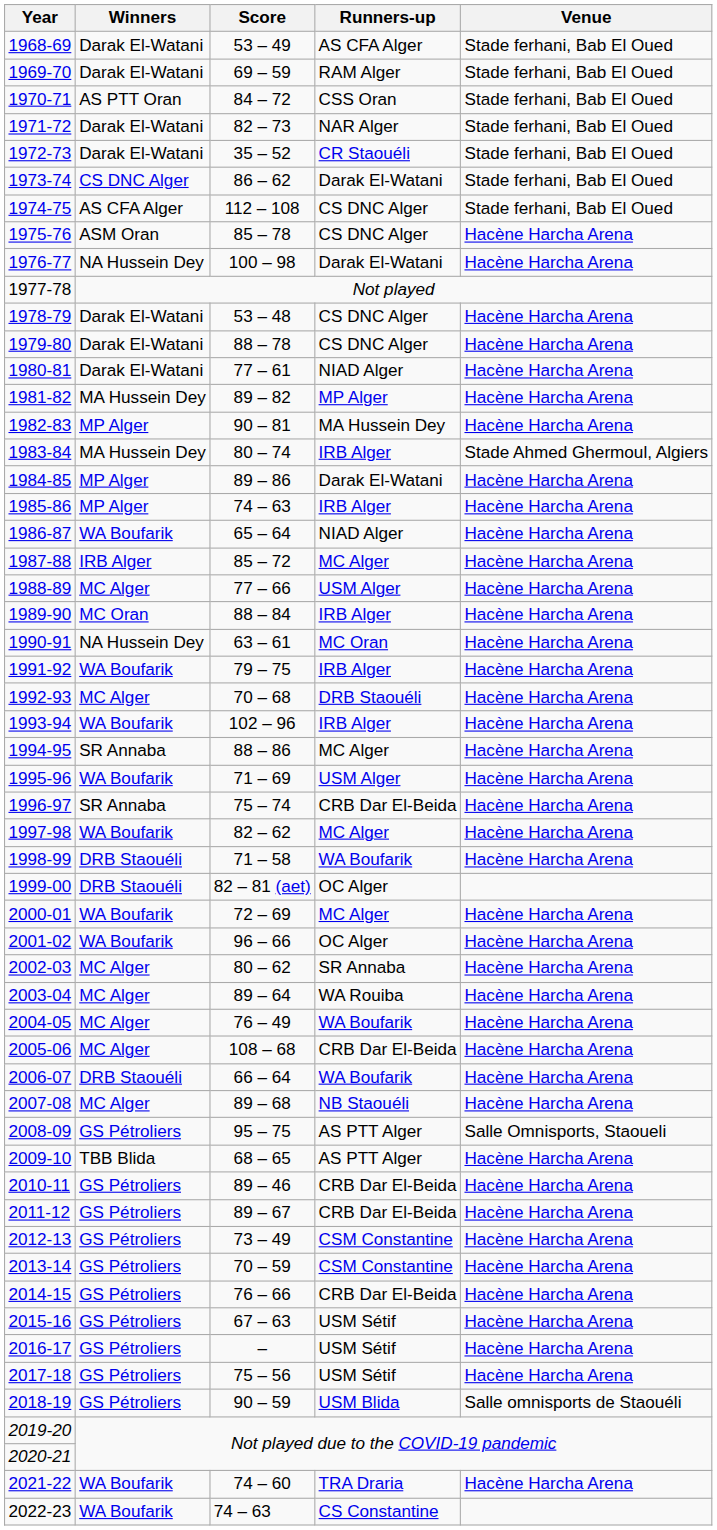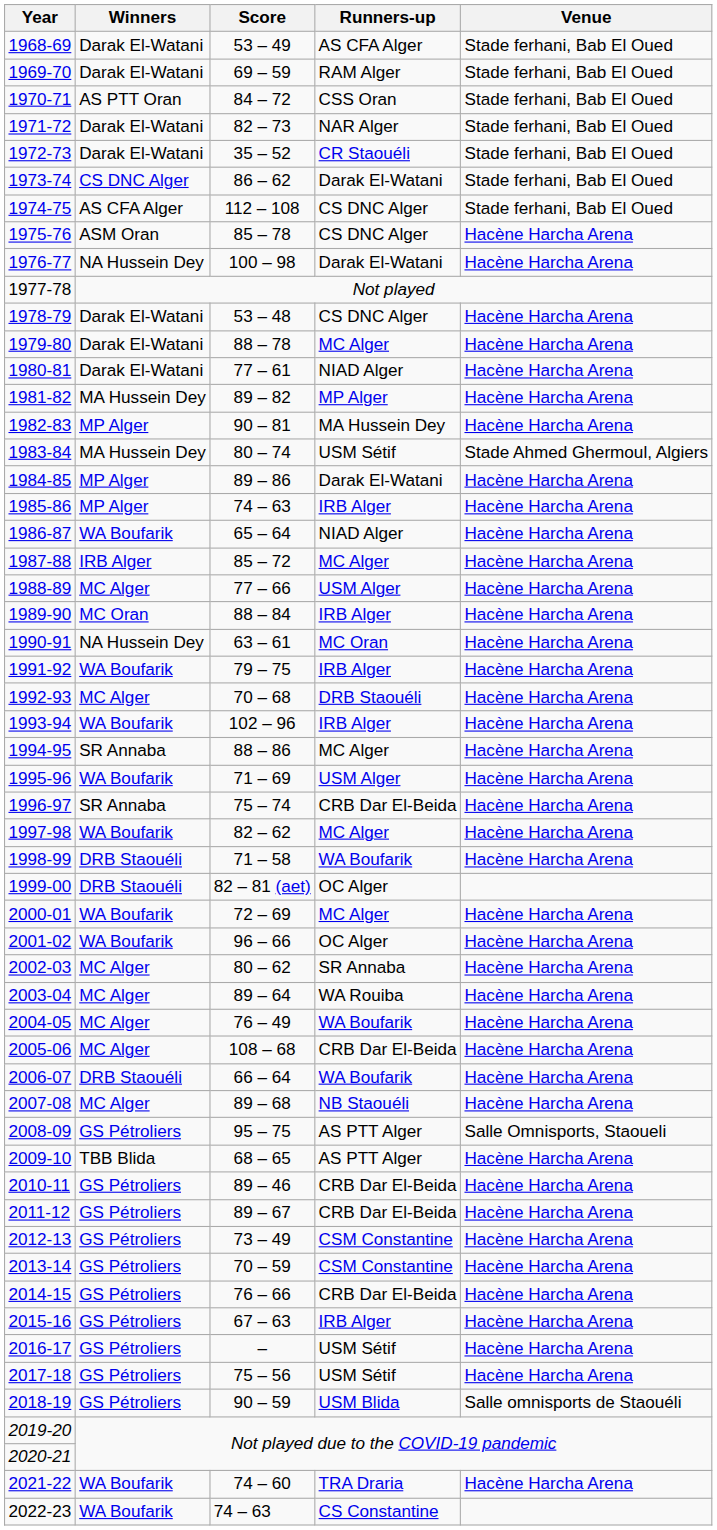1979-80 | Runners-up: CS DNC Alger -> MC Alger
1983-84 | Runners-up: IRB Alger -> USM Sétif
2015-16 | Runners-up: USM Sétif -> IRB Alger
